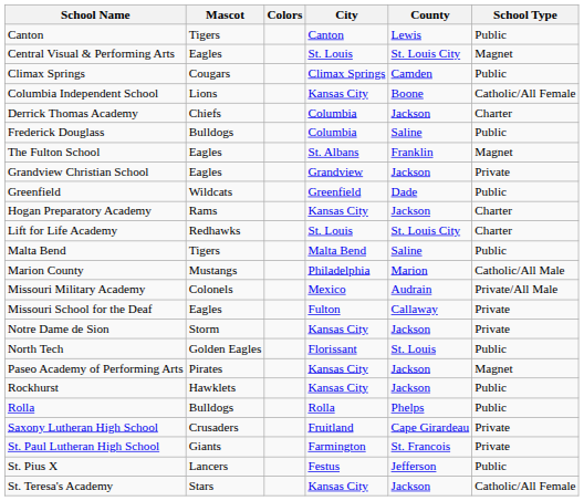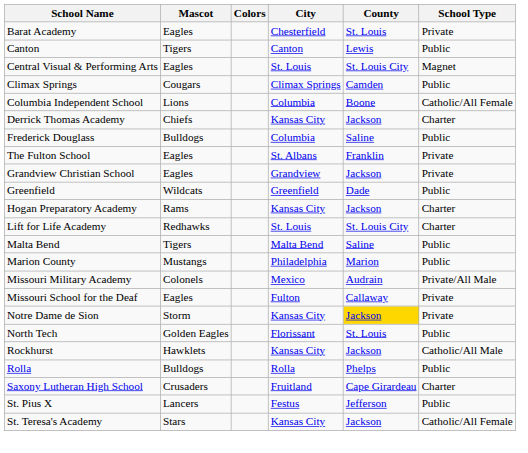+ row: Barat Academy | Eagles | Chesterfield | St. Louis | Private
Columbia Independent School | City: Kansas City -> Columbia
Derrick Thomas Academy | City: Columbia -> Kansas City
The Fulton School | School Type: Magnet -> Private
Marion County | School Type: Catholic/All Male -> Public
Notre Dame de Sion | County: no background -> gold background
- row: Paseo Academy of Performing Arts | Pirates | Kansas City | Jackson | Magnet
Rockhurst | School Type: Public -> Catholic/All Male
Saxony Lutheran High School | School Type: Private -> Charter
- row: St. Paul Lutheran High School | Giants | Farmington | St. Francois | Private
